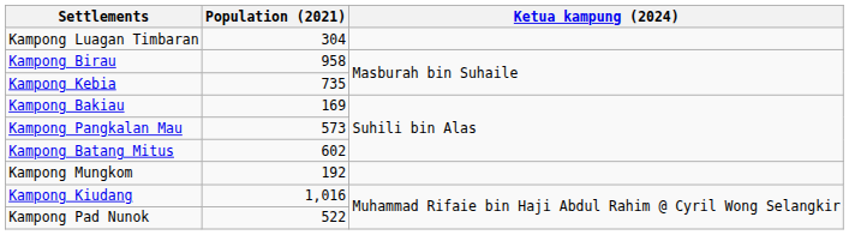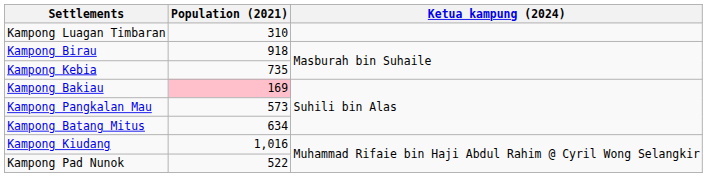Kampong Luagan Timbaran | Population (2021): 304 -> 310
Kampong Birau | Population (2021): 958 -> 918
Kampong Bakiau | Population (2021): no background -> pink background
Kampong Batang Mitus | Population (2021): 602 -> 634
- row: Kampong Mungkom | 192
